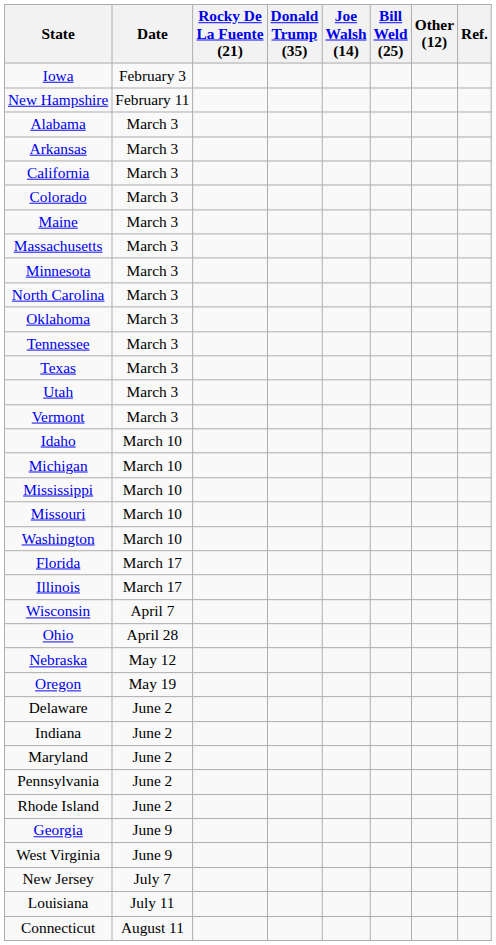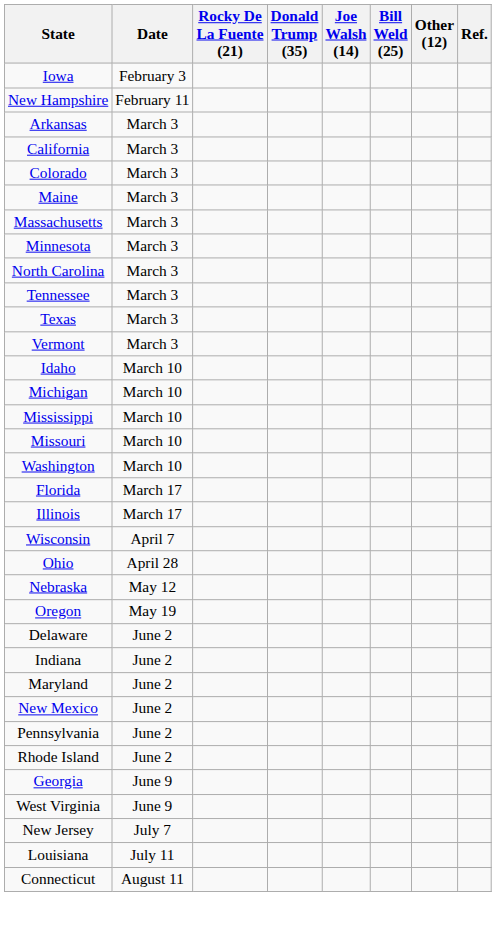- row: Alabama | March 3
- row: Oklahoma | March 3
- row: Utah | March 3
+ row: New Mexico | June 2
